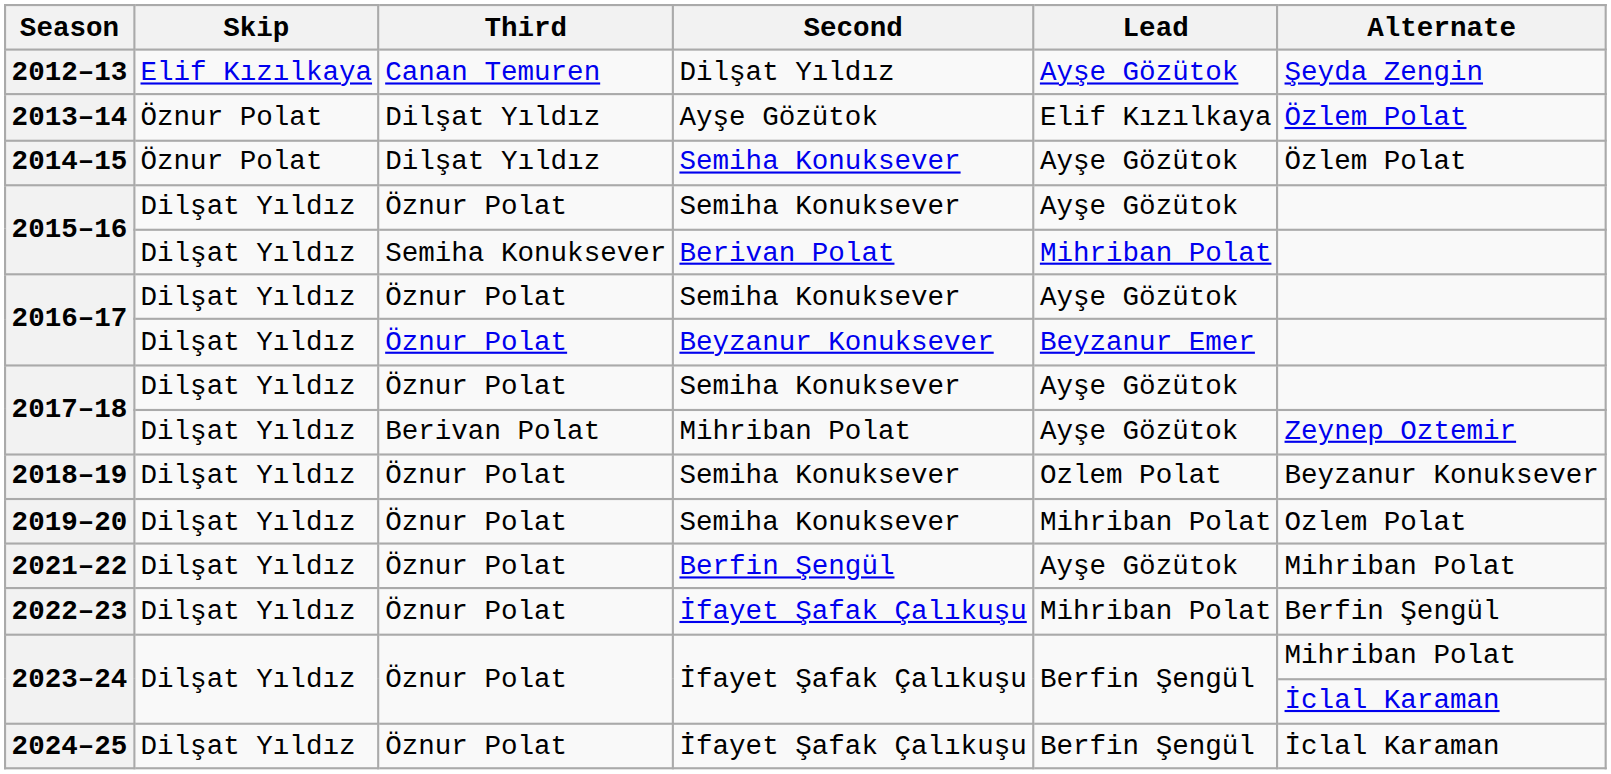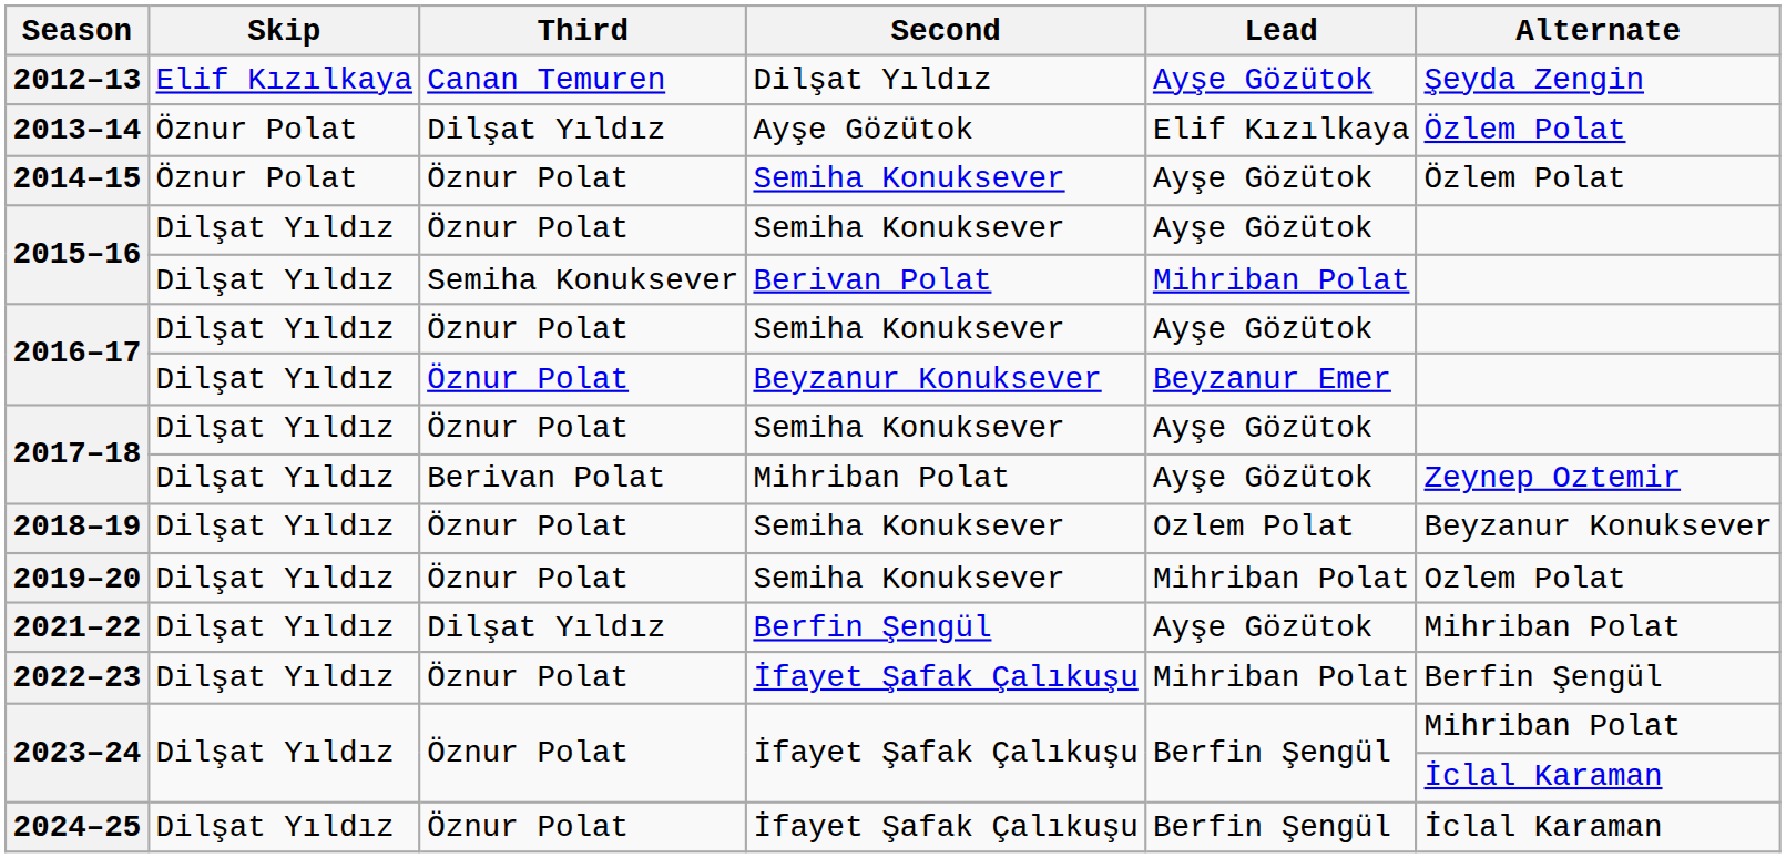2014–15 | Third: Dilşat Yıldız -> Öznur Polat
2021–22 | Third: Öznur Polat -> Dilşat Yıldız
